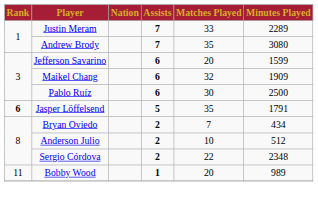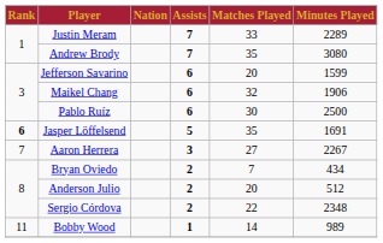Maikel Chang | Minutes Played: 1909 -> 1906
Jasper Löffelsend | Minutes Played: 1791 -> 1691
+ row: 7 | Aaron Herrera | 3 | 27 | 2267
Anderson Julio | Matches Played: 10 -> 20
Bobby Wood | Matches Played: 20 -> 14
